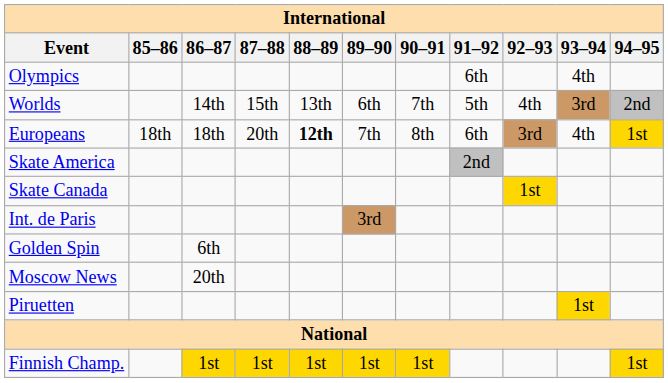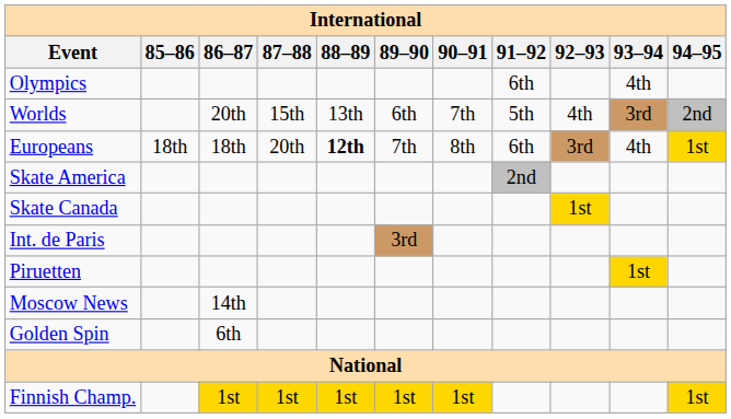Worlds | 86–87: 14th -> 20th
rows swapped: Golden Spin <-> Piruetten
Moscow News | 86–87: 20th -> 14th
